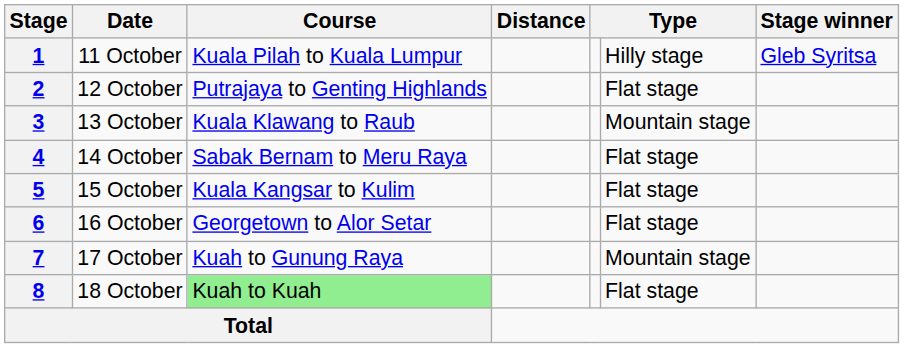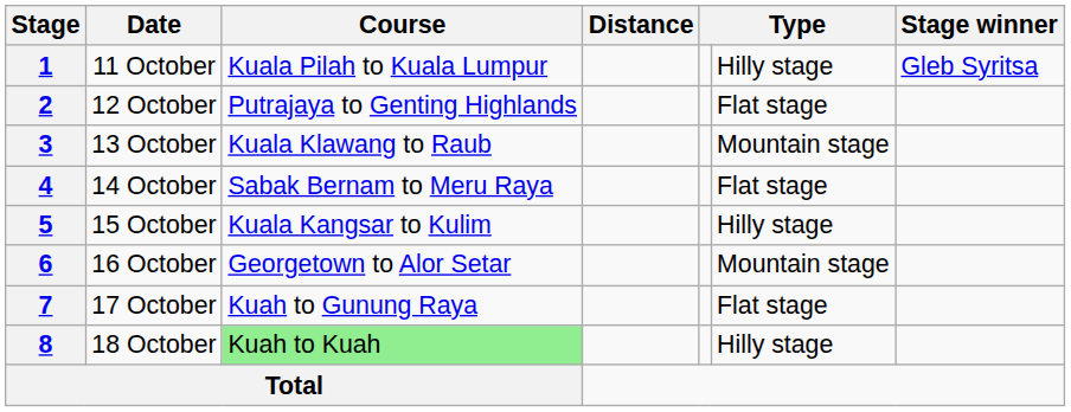5 | column 6: Flat stage -> Hilly stage
6 | column 6: Flat stage -> Mountain stage
7 | column 6: Mountain stage -> Flat stage
8 | column 6: Flat stage -> Hilly stage
